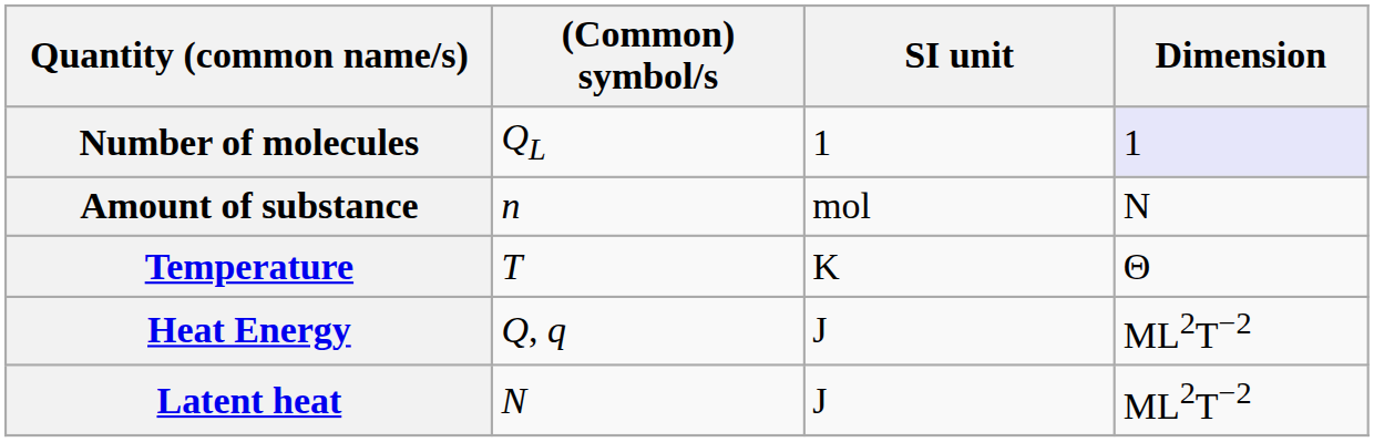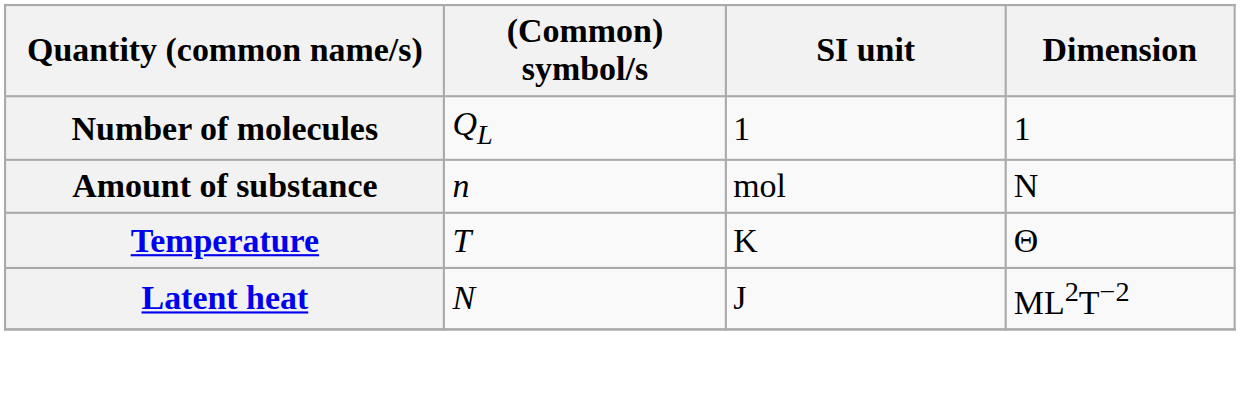Number of molecules | Dimension: lavender background -> no background
- row: Heat Energy | Q, q | J | ML2T−2
